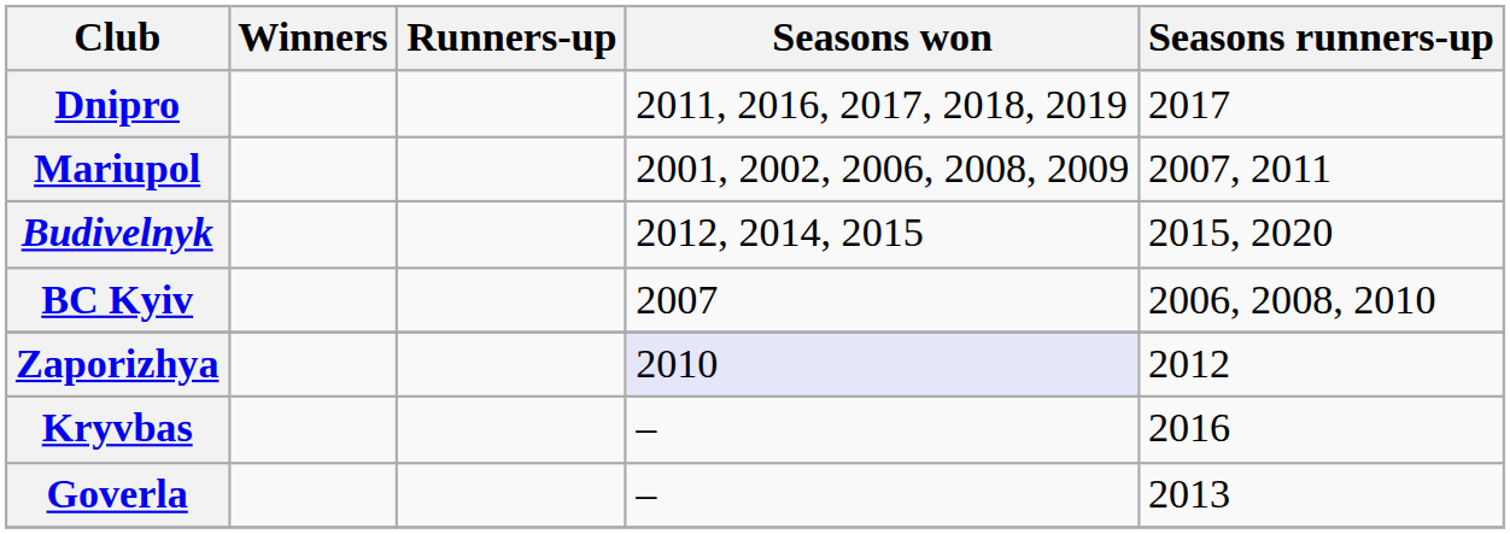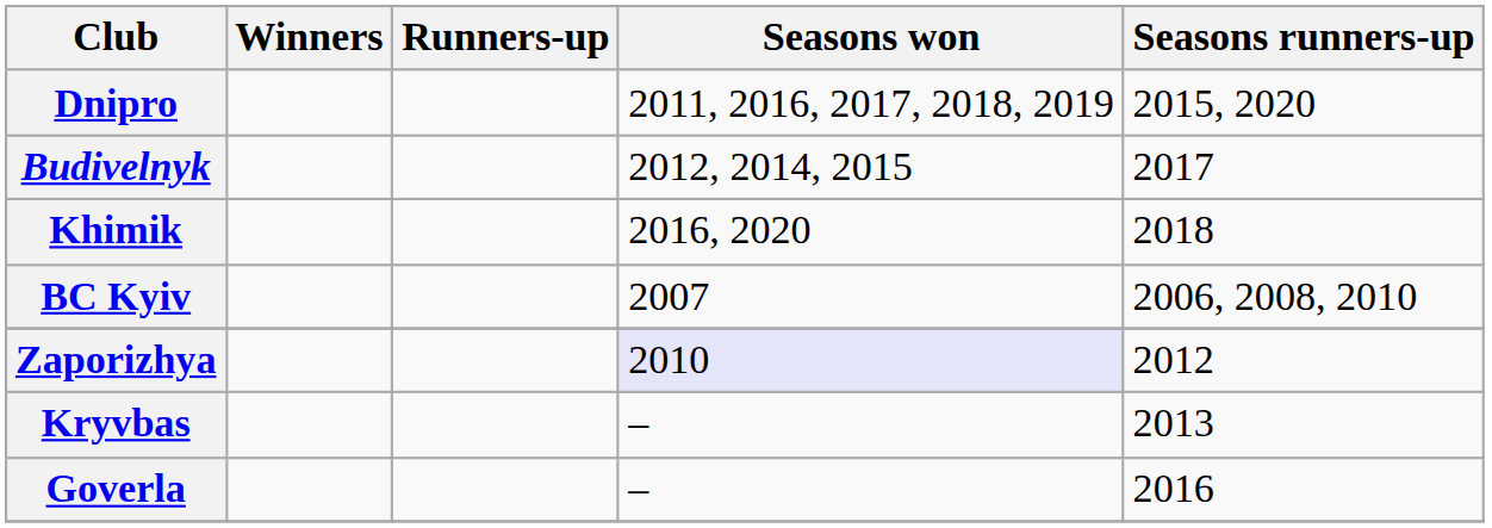Dnipro | Seasons runners-up: 2017 -> 2015, 2020
- row: Mariupol | 2001, 2002, 2006, 2008, 2009 | 2007, 2011
Budivelnyk | Seasons runners-up: 2015, 2020 -> 2017
+ row: Khimik | 2016, 2020 | 2018
Kryvbas | Seasons runners-up: 2016 -> 2013
Goverla | Seasons runners-up: 2013 -> 2016
